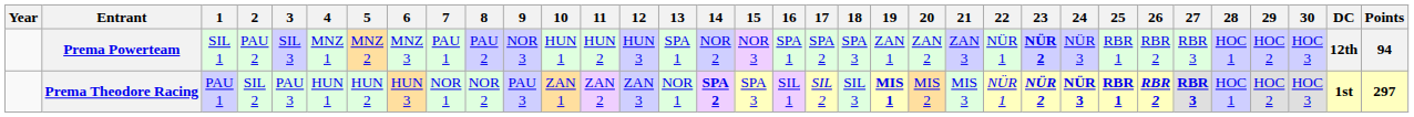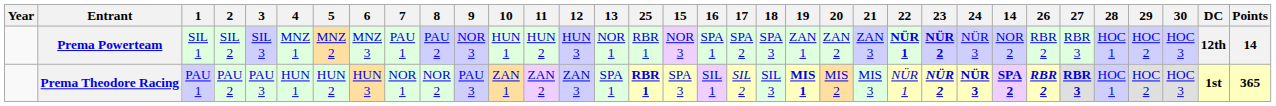columns swapped: 14 <-> 25
Prema Powerteam | 2: PAU 2 -> SIL 2
Prema Powerteam | 13: SPA 1 -> NOR 1
Prema Powerteam | 22: normal -> bold
Prema Powerteam | Points: 94 -> 14
Prema Theodore Racing | 2: SIL 2 -> PAU 2
Prema Theodore Racing | 13: NOR 1 -> SPA 1
Prema Theodore Racing | Points: 297 -> 365
